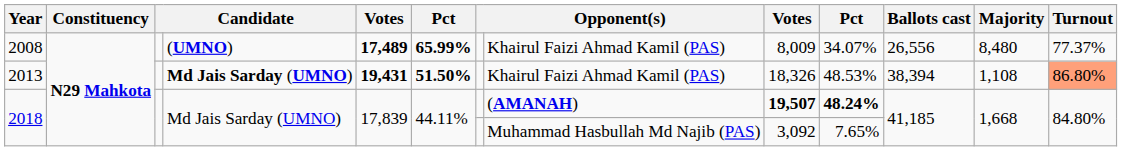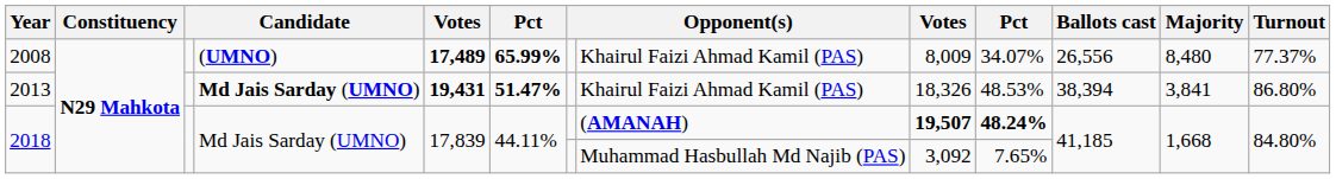2013 | column 6: 51.50% -> 51.47%
2013 | Majority: 1,108 -> 3,841
2013 | Turnout: lightsalmon background -> no background
